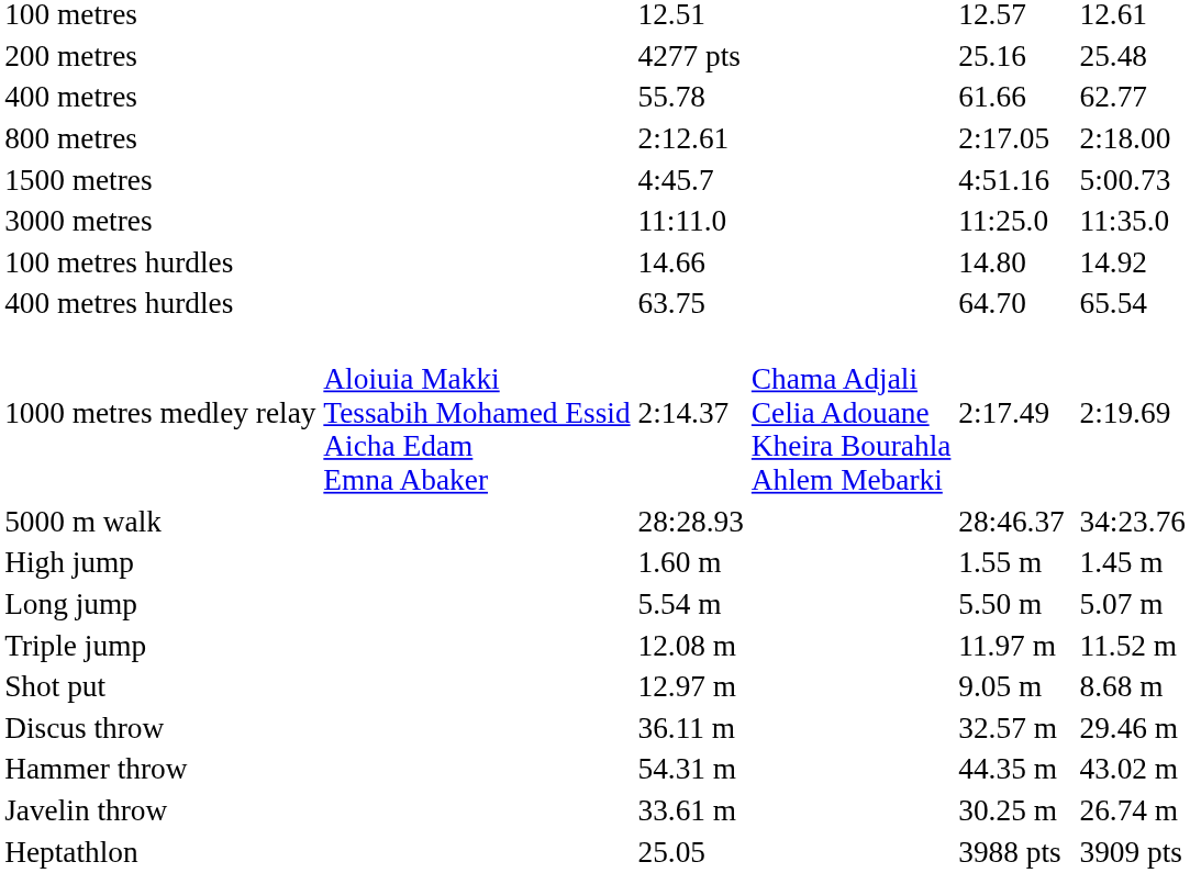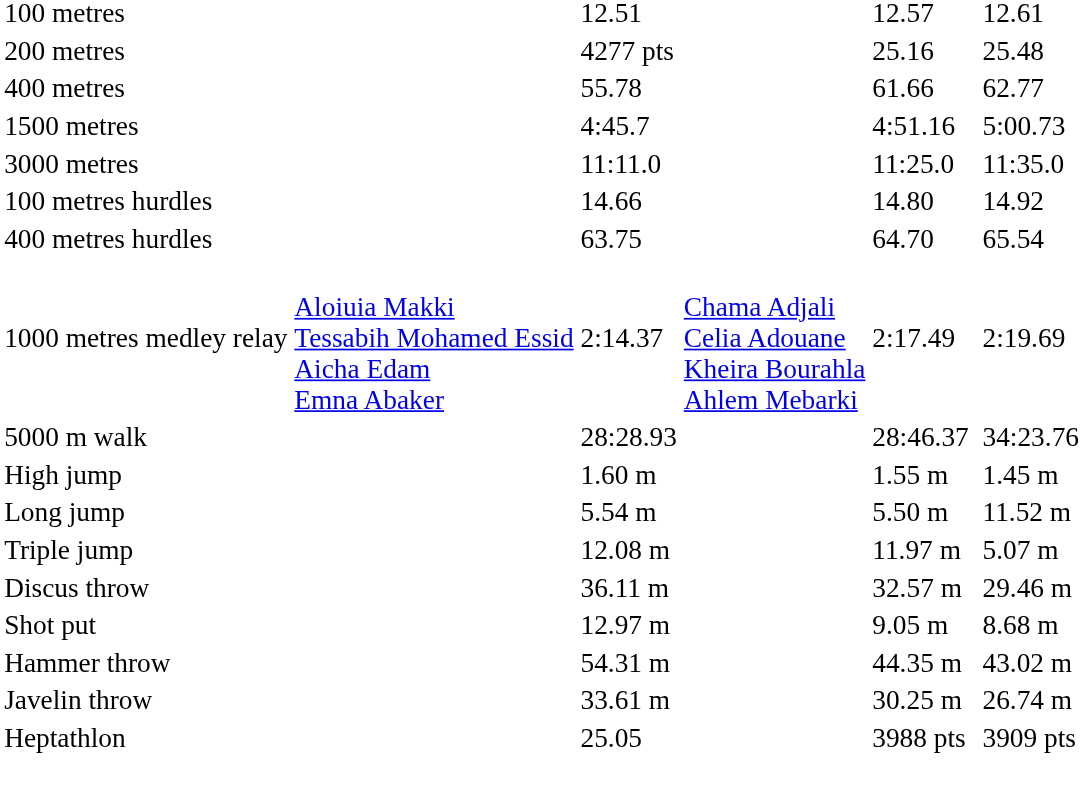- row: 800 metres | 2:12.61 | 2:17.05 | 2:18.00
Long jump | column 7: 5.07 m -> 11.52 m
Triple jump | column 7: 11.52 m -> 5.07 m
rows swapped: Shot put <-> Discus throw
